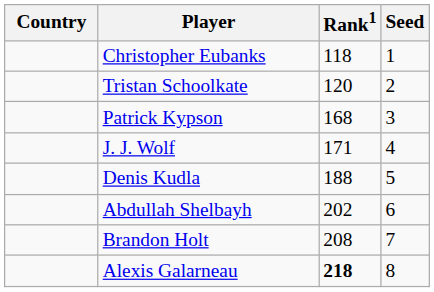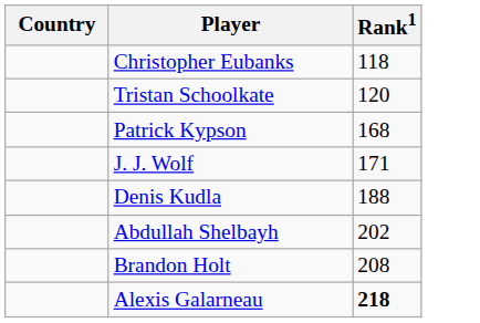- column: Seed | 1 | 2 | 3 | 4 | 5 | 6 | 7 | 8
